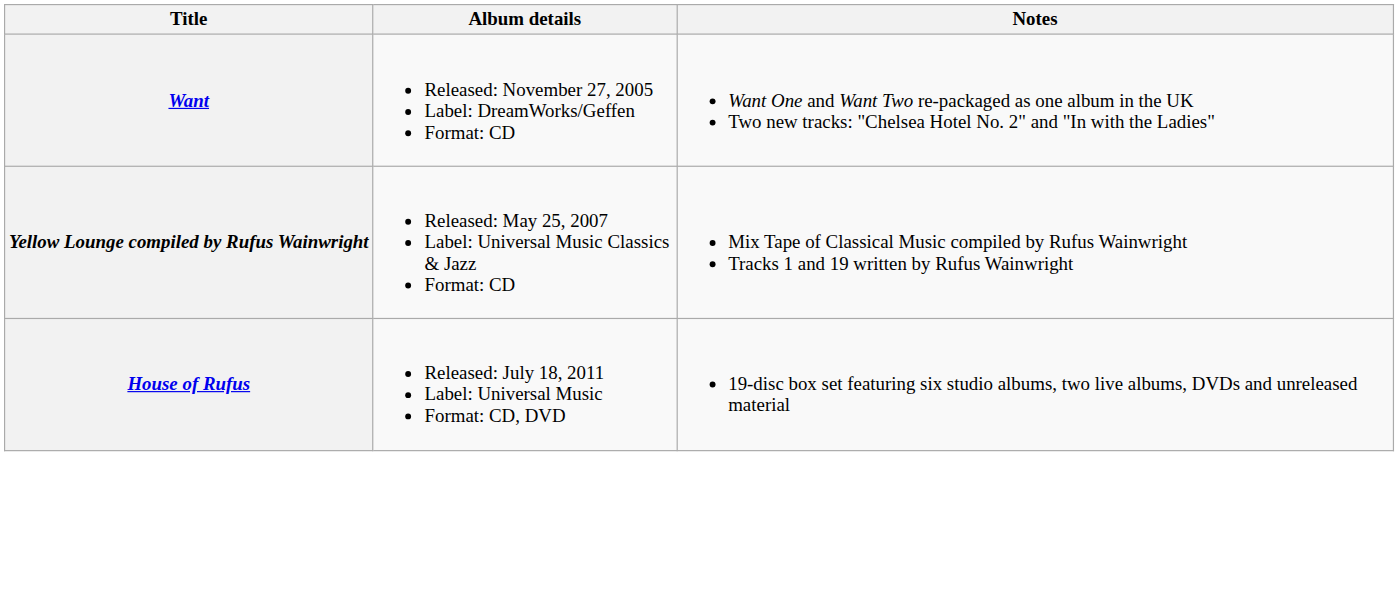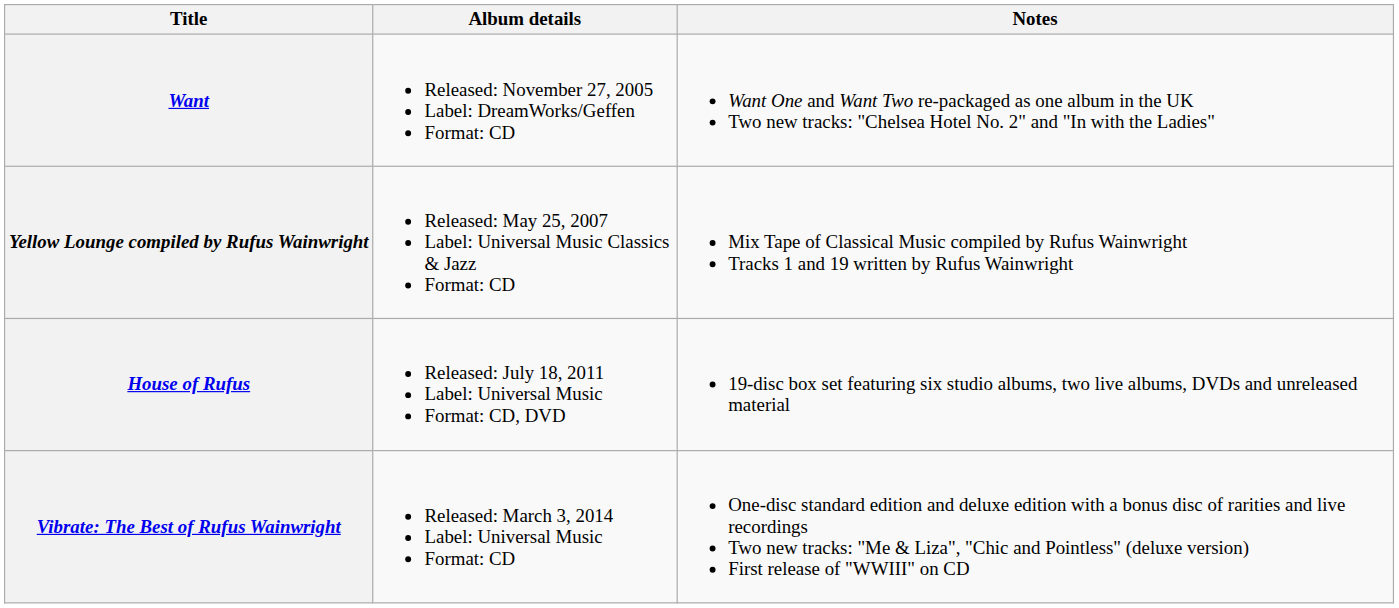+ row: Vibrate: The Best of Rufus Wainwright | Released: March 3, 2014 Label: Universal Music Format: CD | One-disc standard edition and deluxe edition with a bonus disc of rarities and live recordings Two new tracks: "Me & Liza", "Chic and Pointless" (deluxe version) First release of "WWIII" on CD
